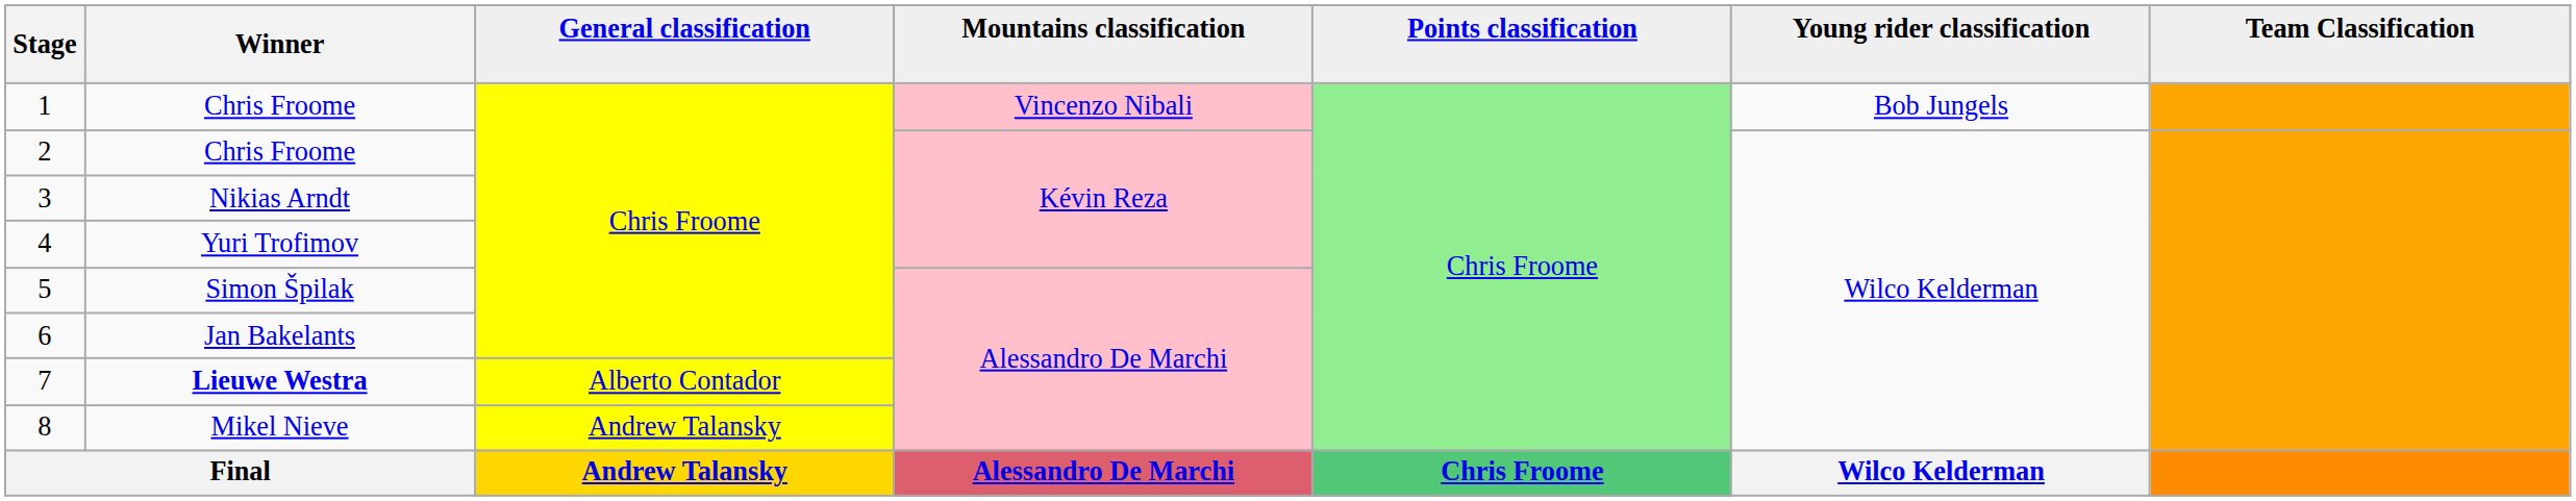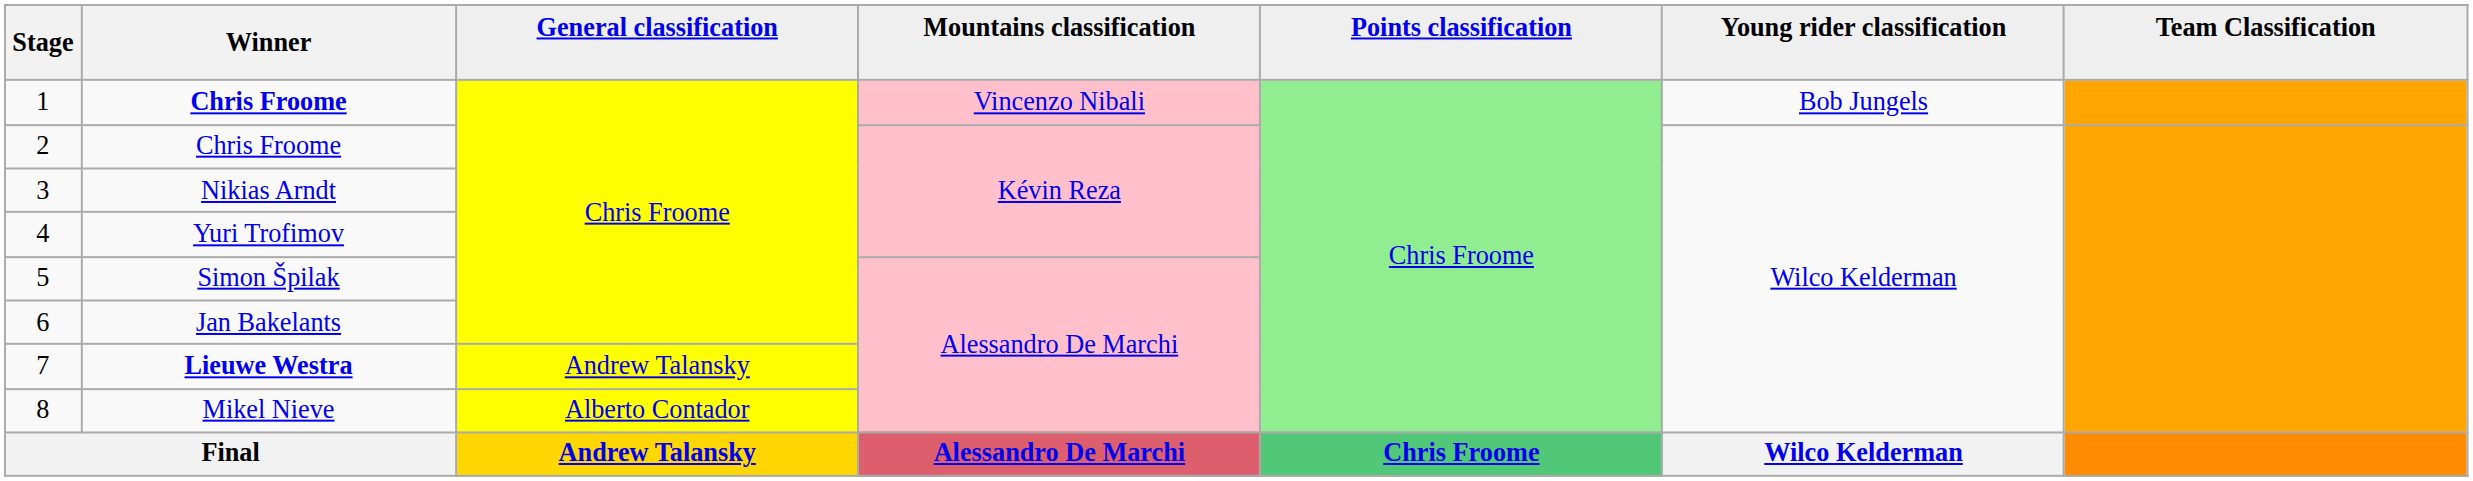1 | Winner: normal -> bold
7 | General classification: Alberto Contador -> Andrew Talansky
8 | General classification: Andrew Talansky -> Alberto Contador
